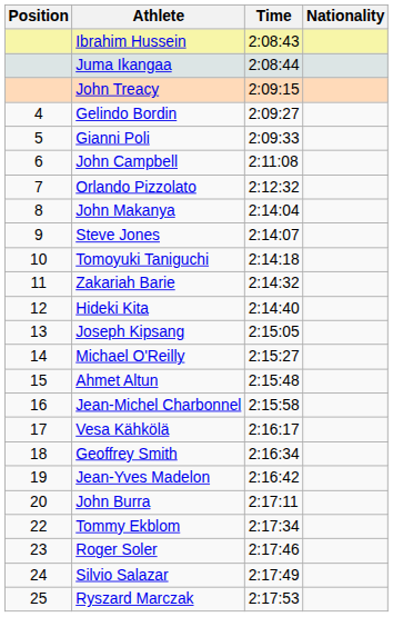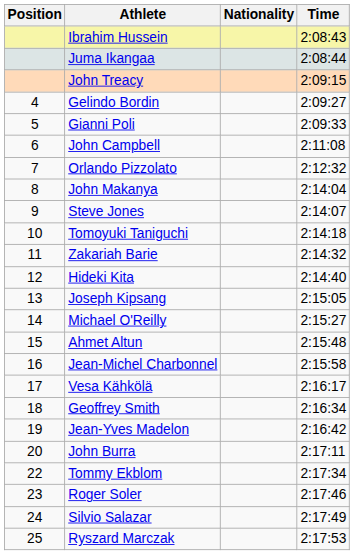columns swapped: Nationality <-> Time
